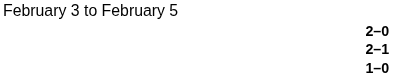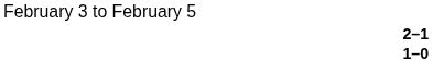- row: 2–0
